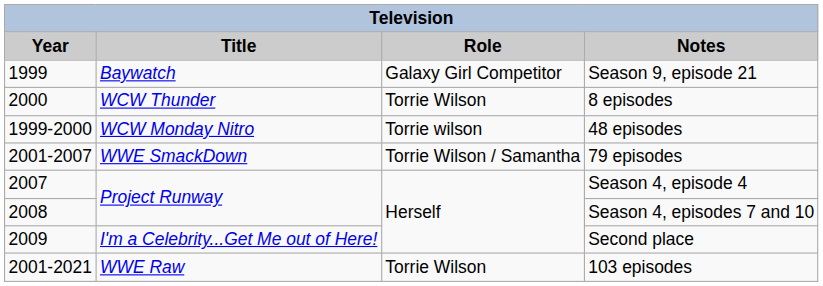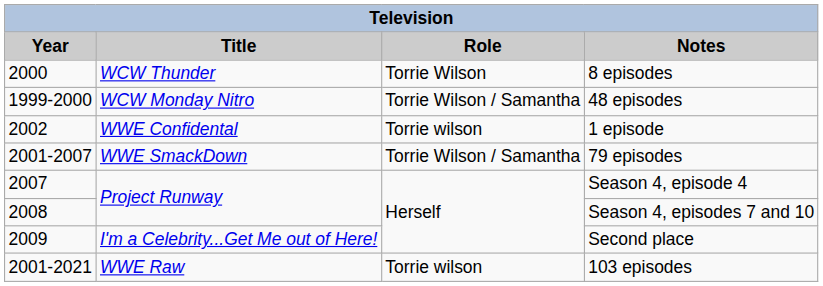- row: 1999 | Baywatch | Galaxy Girl Competitor | Season 9, episode 21
48 episodes | Role: Torrie wilson -> Torrie Wilson / Samantha
+ row: 2002 | WWE Confidental | Torrie wilson | 1 episode
103 episodes | Role: Torrie Wilson -> Torrie wilson
